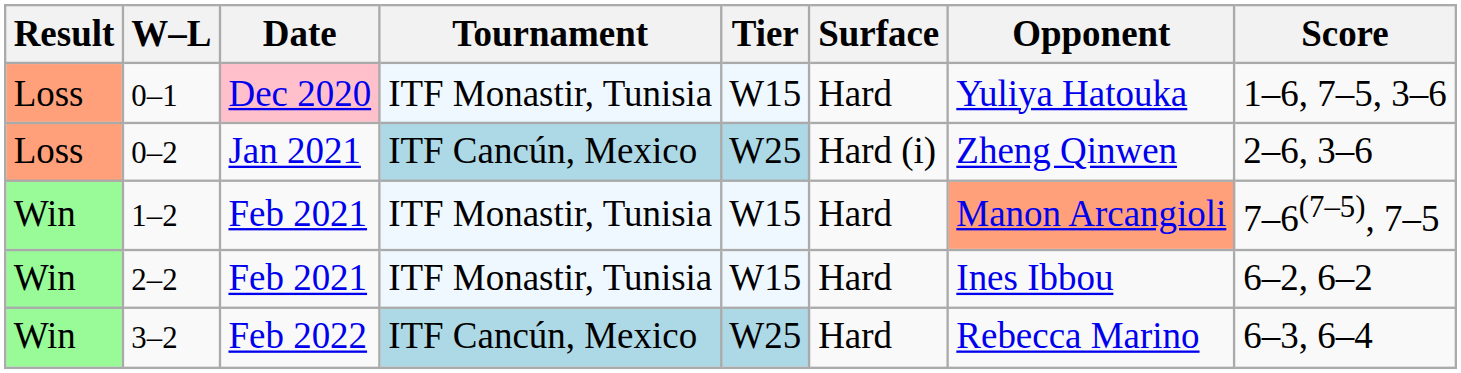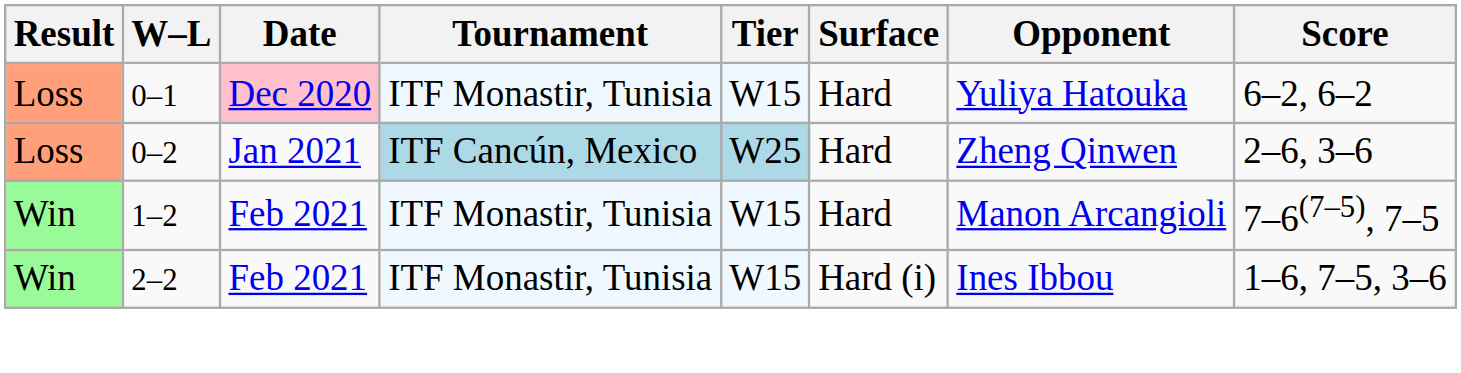0–1 | Score: 1–6, 7–5, 3–6 -> 6–2, 6–2
0–2 | Surface: Hard (i) -> Hard
1–2 | Opponent: lightsalmon background -> no background
2–2 | Surface: Hard -> Hard (i)
2–2 | Score: 6–2, 6–2 -> 1–6, 7–5, 3–6
- row: Win | 3–2 | Feb 2022 | ITF Cancún, Mexico | W25 | Hard | Rebecca Marino | 6–3, 6–4
